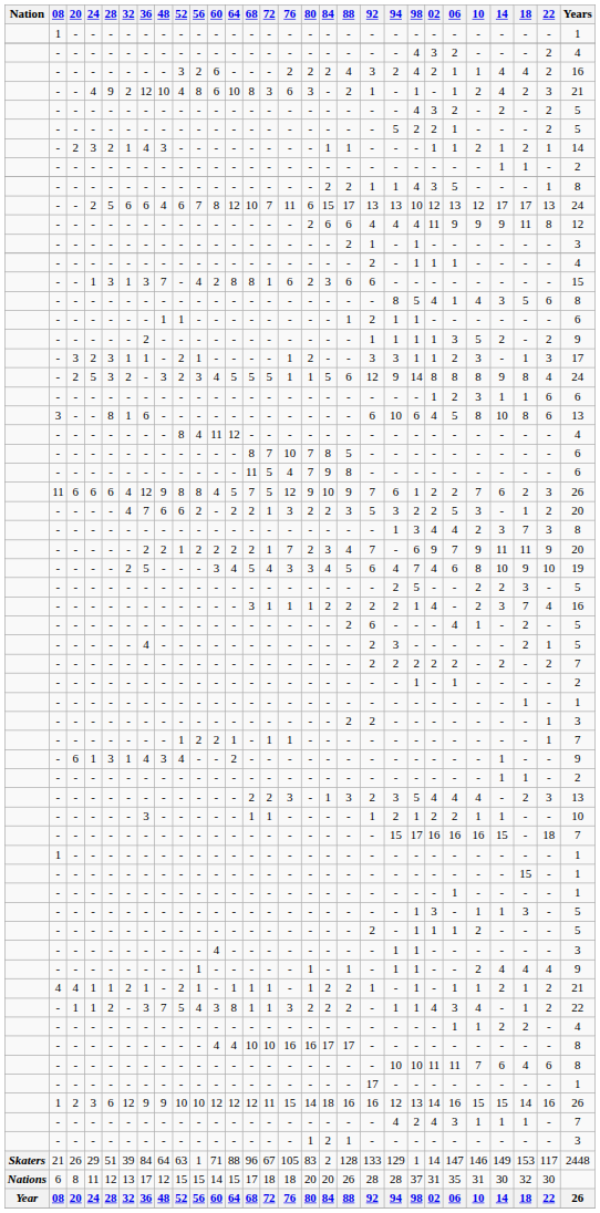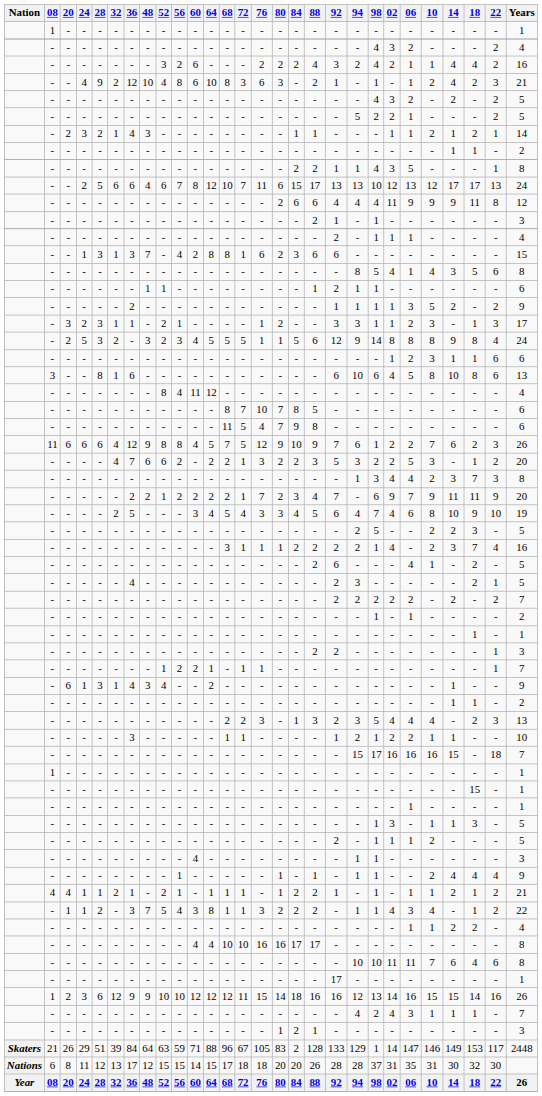29 | 56: 1 -> 59
